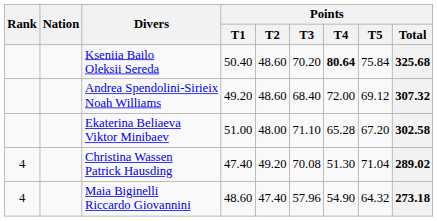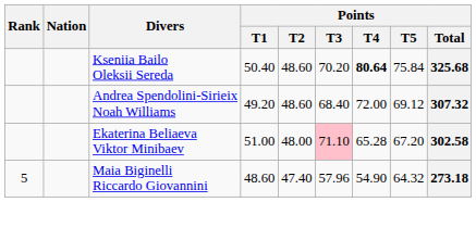Ekaterina Beliaeva Viktor Minibaev | Points / T3: no background -> pink background
- row: 4 | Christina Wassen Patrick Hausding | 47.40 | 49.20 | 70.08 | 51.30 | 71.04 | 289.02
Maia Biginelli Riccardo Giovannini | Rank: 4 -> 5
